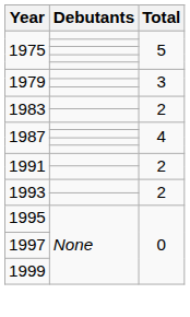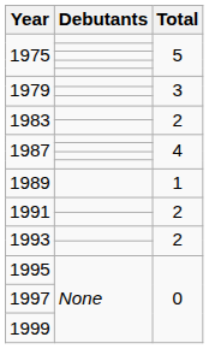+ row: 1989 | 1
